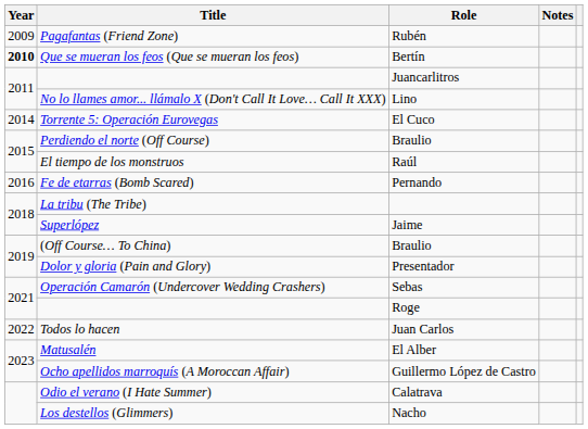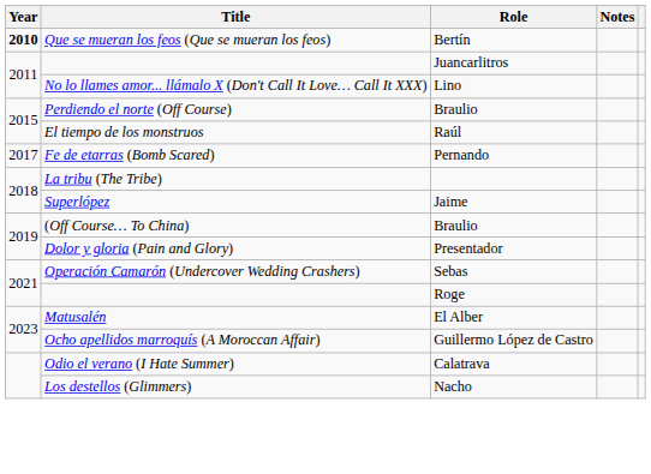- row: 2009 | Pagafantas (Friend Zone) | Rubén
- row: 2014 | Torrente 5: Operación Eurovegas | El Cuco
Fe de etarras (Bomb Scared) | Year: 2016 -> 2017
- row: 2022 | Todos lo hacen | Juan Carlos
